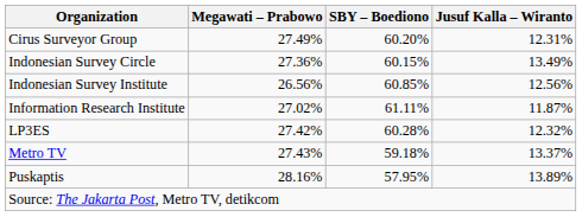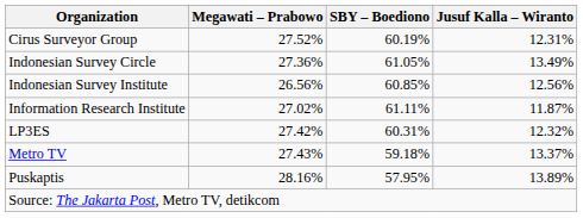Cirus Surveyor Group | Megawati – Prabowo: 27.49% -> 27.52%
Cirus Surveyor Group | SBY – Boediono: 60.20% -> 60.19%
Indonesian Survey Circle | SBY – Boediono: 60.15% -> 61.05%
LP3ES | SBY – Boediono: 60.28% -> 60.31%
